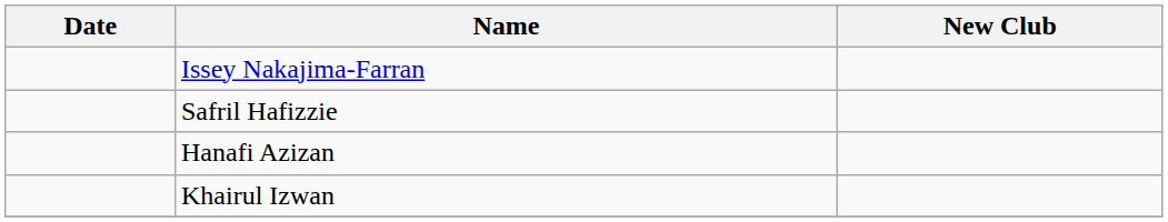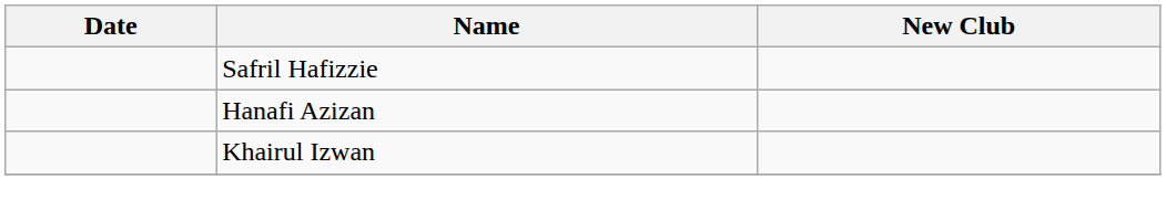- row: Issey Nakajima-Farran
